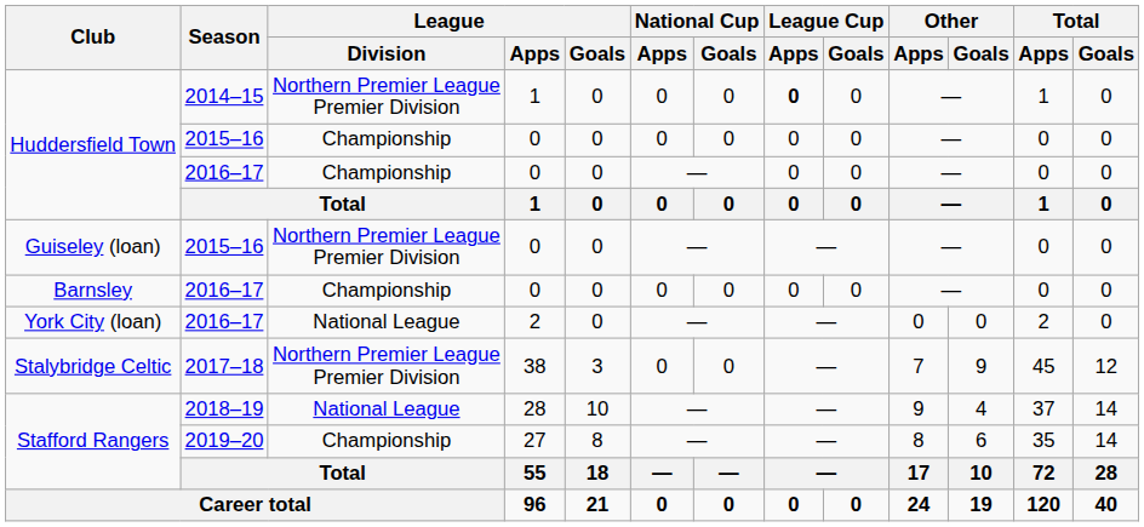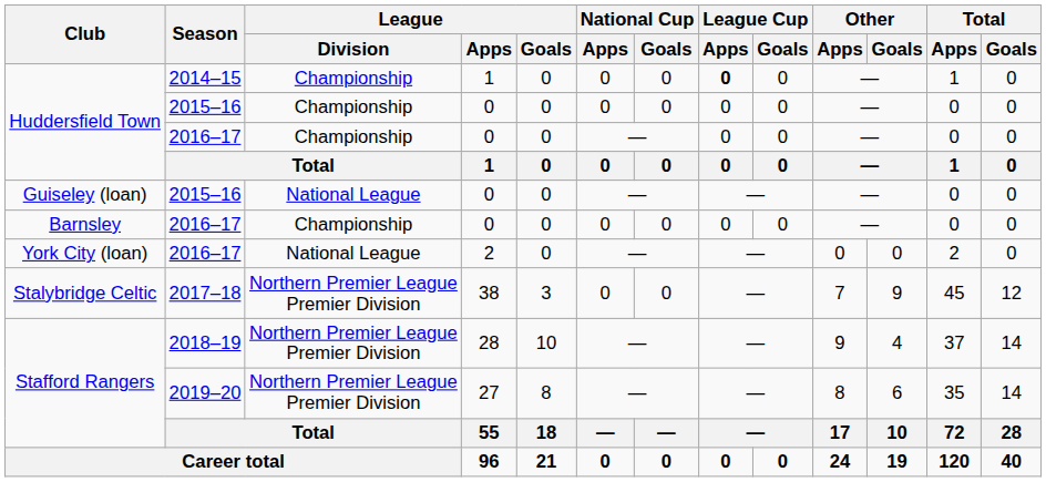Huddersfield Town / 2014–15 | League / Division: Northern Premier League Premier Division -> Championship
Guiseley (loan) | League / Division: Northern Premier League Premier Division -> National League
Stafford Rangers / 2018–19 | League / Division: National League -> Northern Premier League Premier Division
Stafford Rangers / 2019–20 | League / Division: Championship -> Northern Premier League Premier Division
